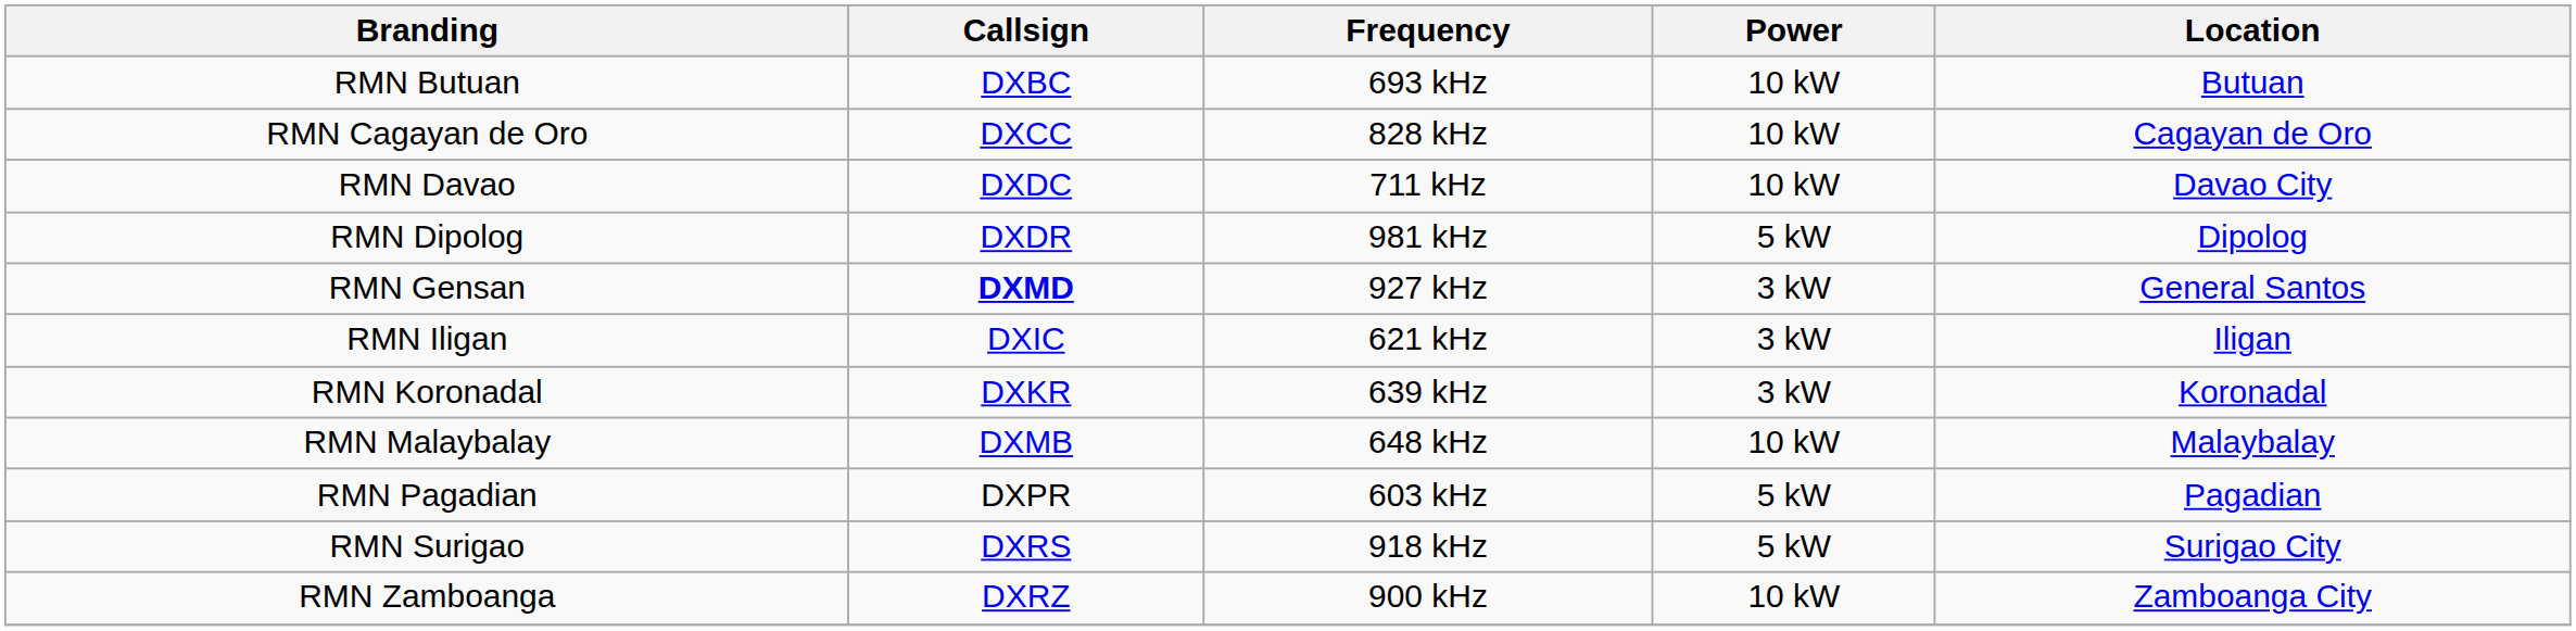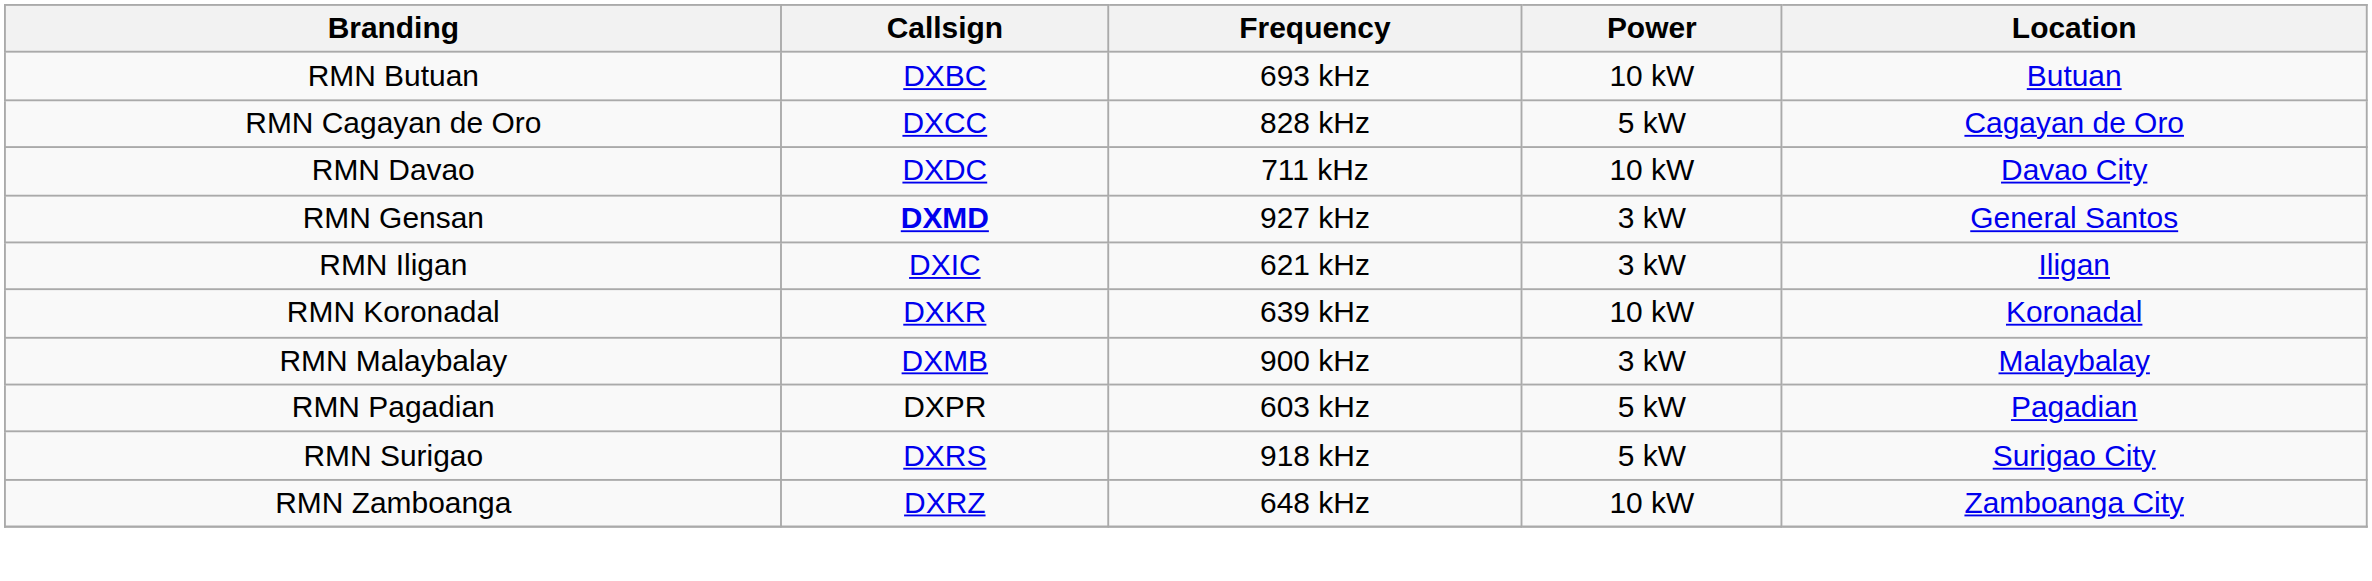RMN Cagayan de Oro | Power: 10 kW -> 5 kW
- row: RMN Dipolog | DXDR | 981 kHz | 5 kW | Dipolog
RMN Koronadal | Power: 3 kW -> 10 kW
RMN Malaybalay | Frequency: 648 kHz -> 900 kHz
RMN Malaybalay | Power: 10 kW -> 3 kW
RMN Zamboanga | Frequency: 900 kHz -> 648 kHz
